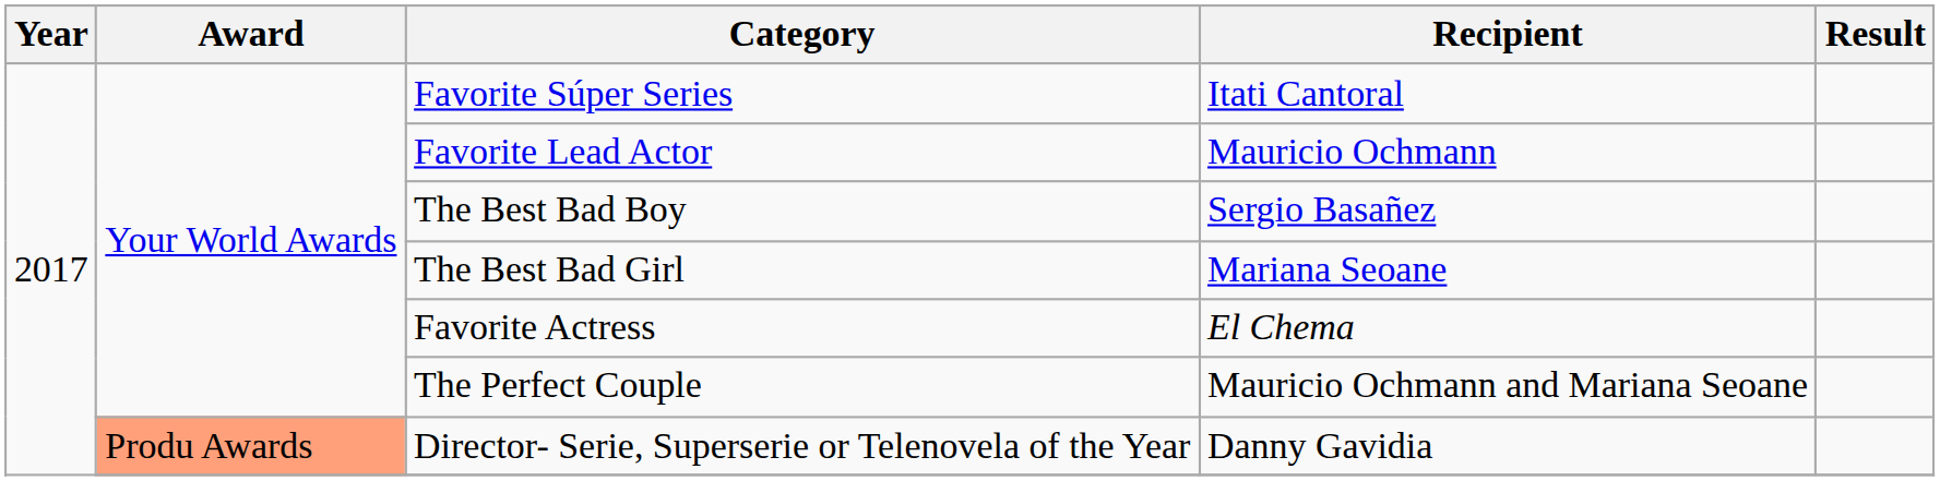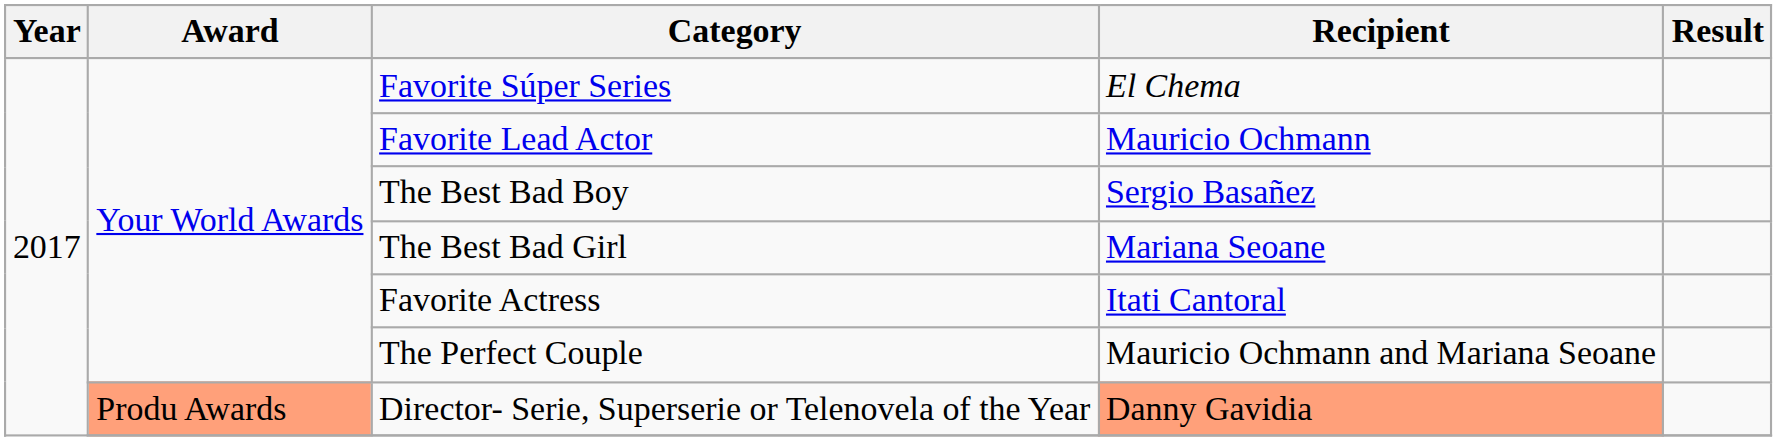Favorite Súper Series | Recipient: Itati Cantoral -> El Chema
Favorite Actress | Recipient: El Chema -> Itati Cantoral
Director- Serie, Superserie or Telenovela of the Year | Recipient: no background -> lightsalmon background
